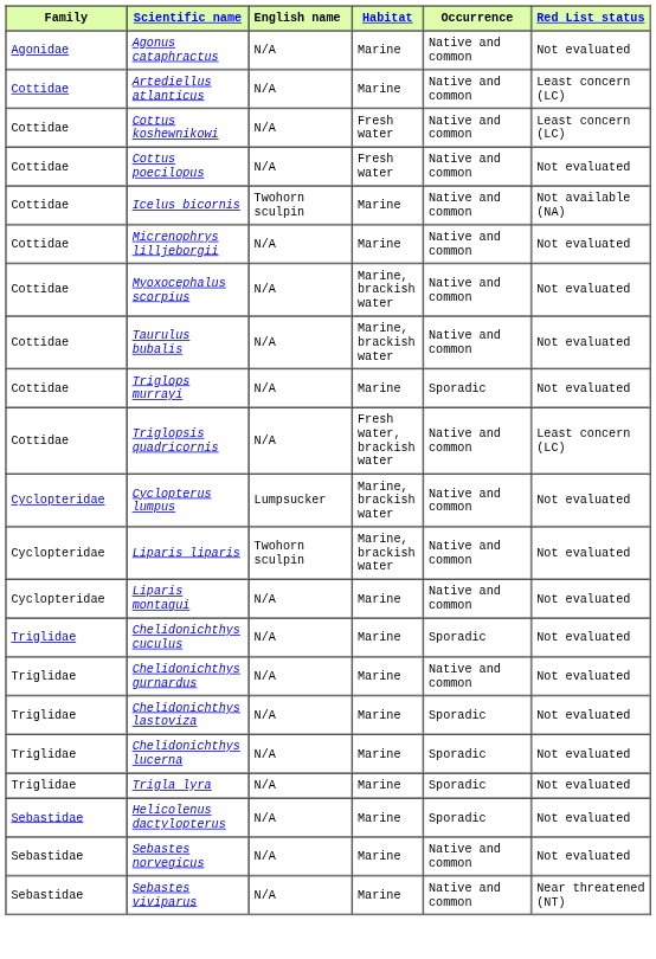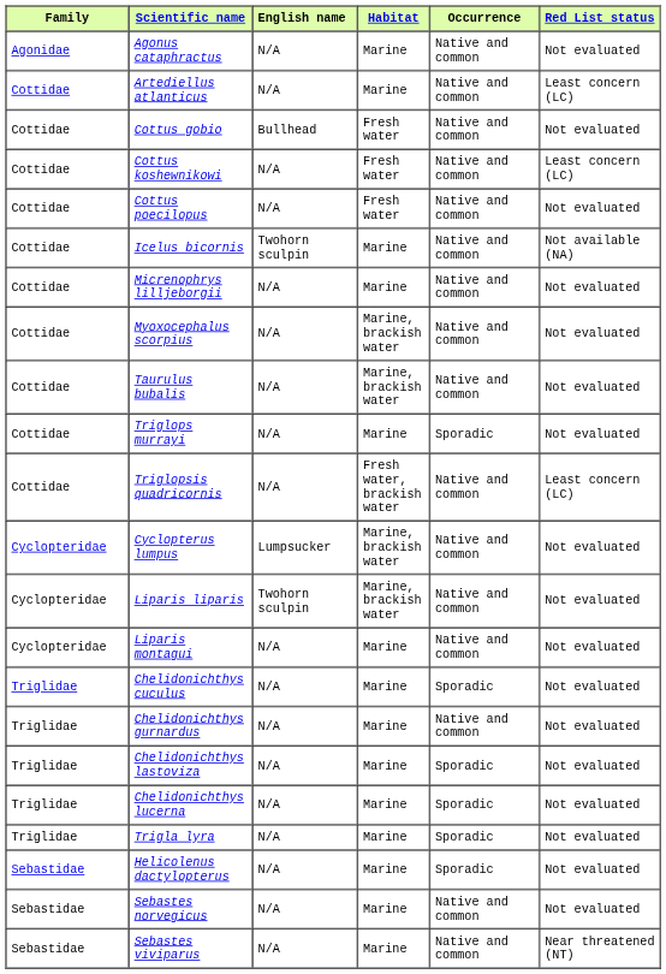+ row: Cottidae | Cottus gobio | Bullhead | Fresh water | Native and common | Not evaluated
